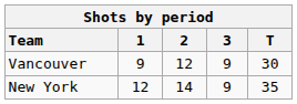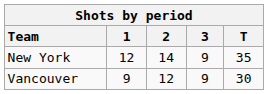rows swapped: Vancouver <-> New York
